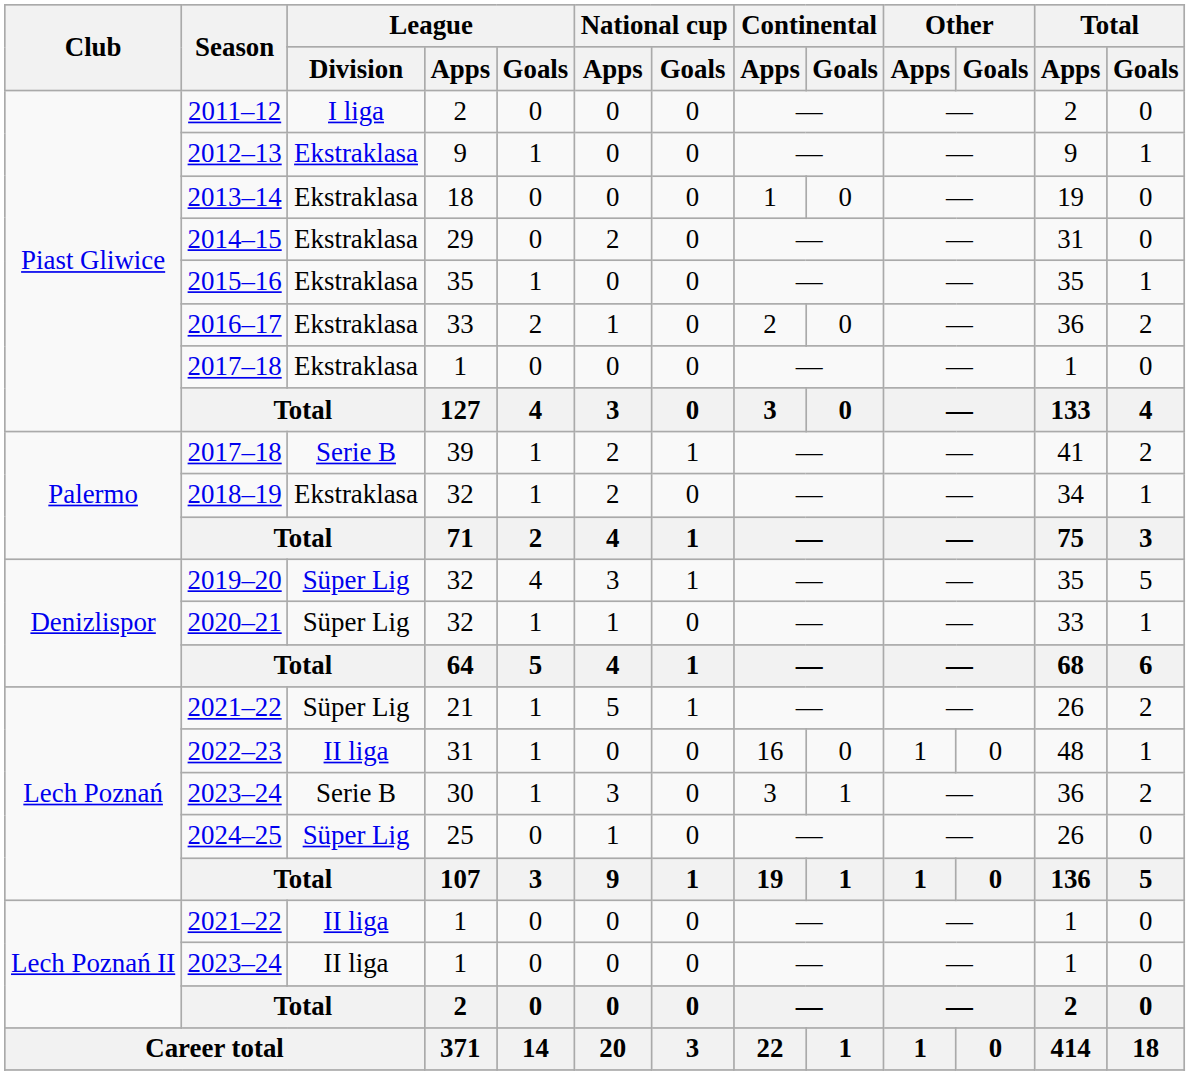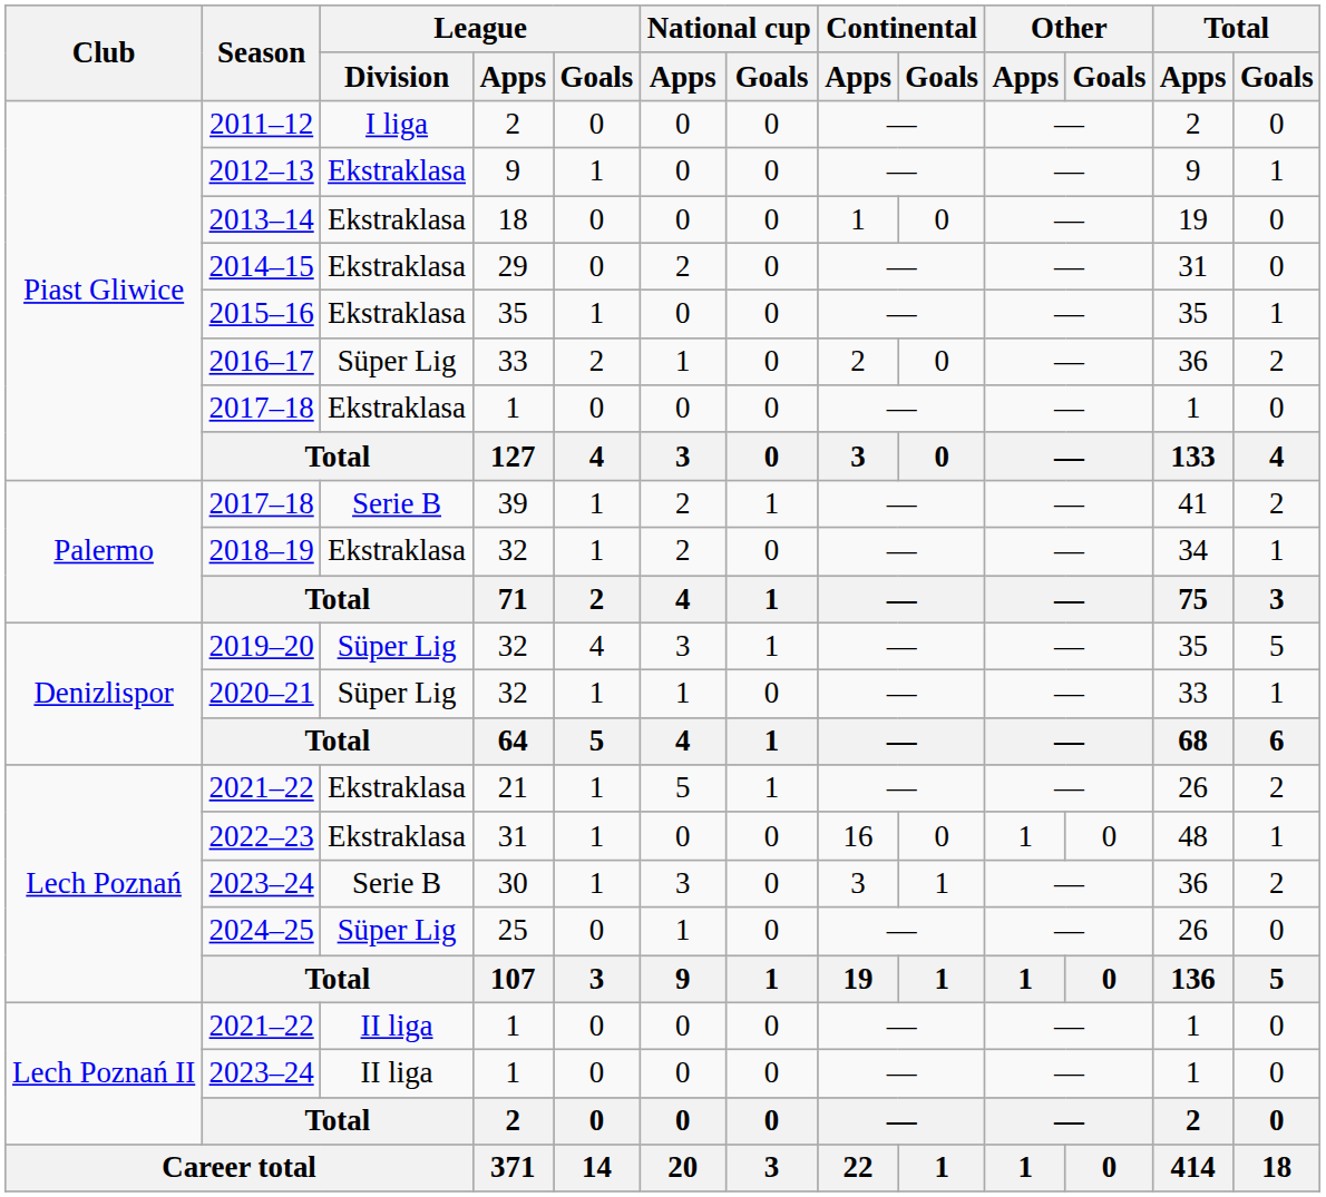2016–17 | League / Division: Ekstraklasa -> Süper Lig
2021–22 / 21 | League / Division: Süper Lig -> Ekstraklasa
2022–23 | League / Division: II liga -> Ekstraklasa
